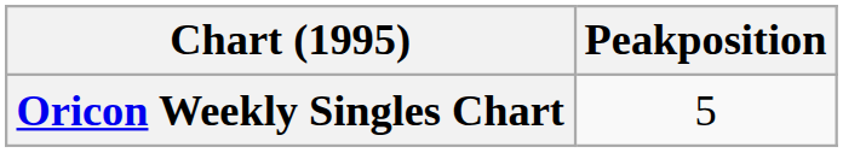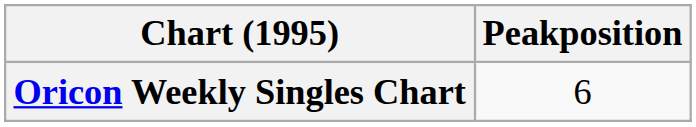Oricon Weekly Singles Chart | Peakposition: 5 -> 6
